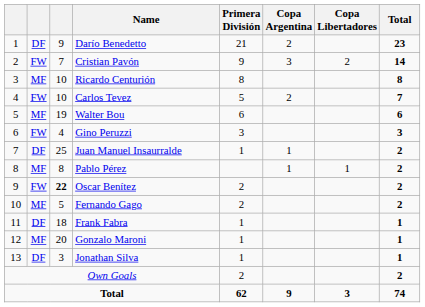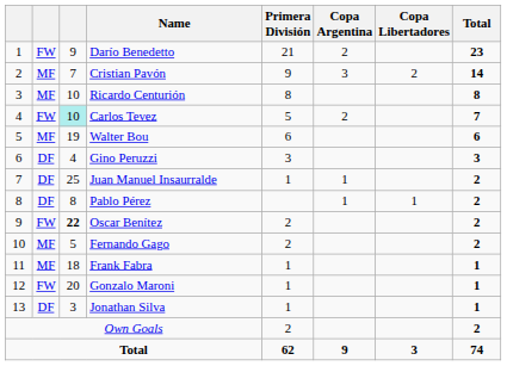Darío Benedetto | column 2: DF -> FW
Cristian Pavón | column 2: FW -> MF
Carlos Tevez | column 3: no background -> paleturquoise background
Gino Peruzzi | column 2: FW -> DF
Pablo Pérez | column 2: MF -> DF
Frank Fabra | column 2: DF -> MF
Gonzalo Maroni | column 2: MF -> FW
